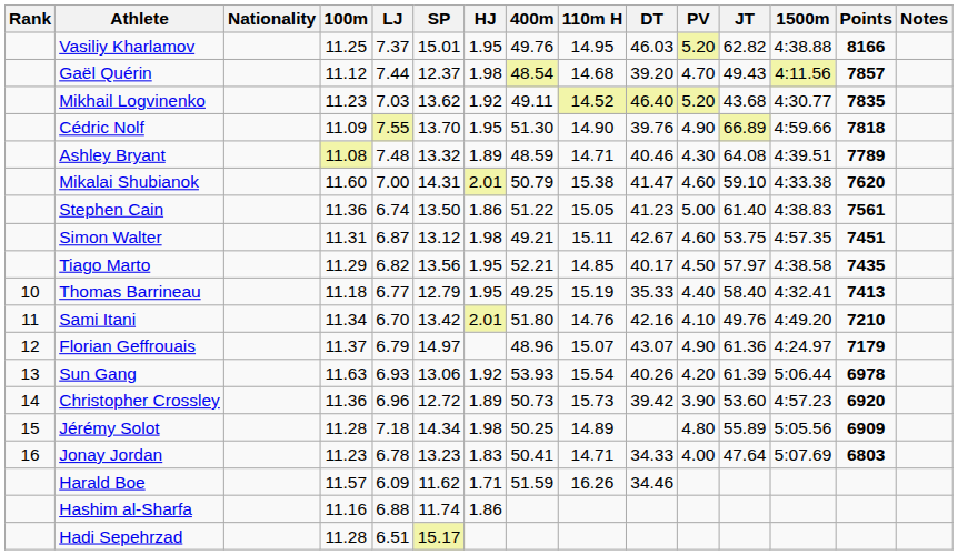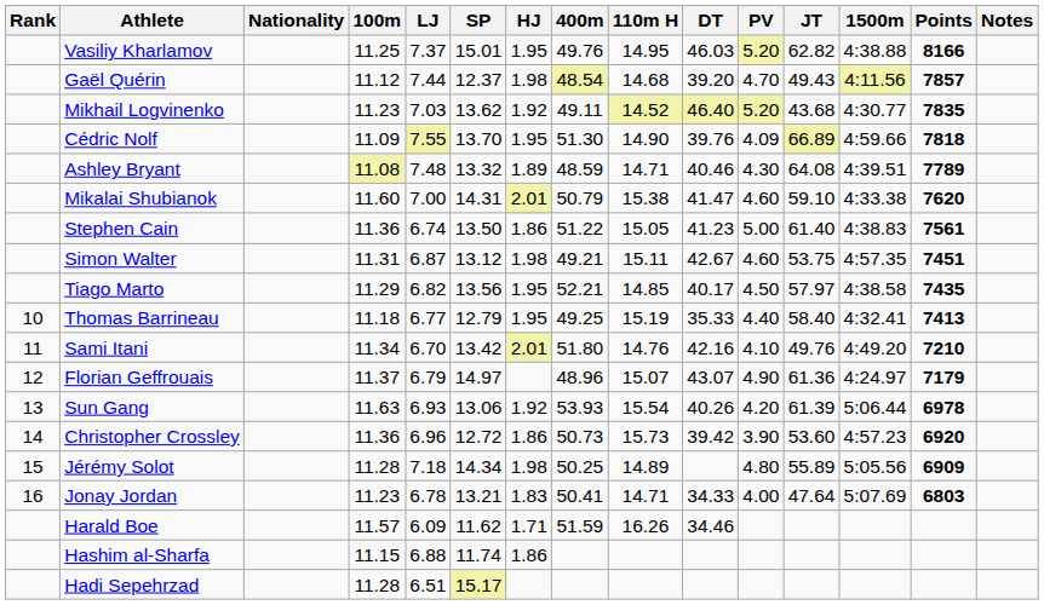Cédric Nolf | PV: 4.90 -> 4.09
Christopher Crossley | HJ: 1.89 -> 1.86
Jonay Jordan | SP: 13.23 -> 13.21
Hashim al-Sharfa | 100m: 11.16 -> 11.15
